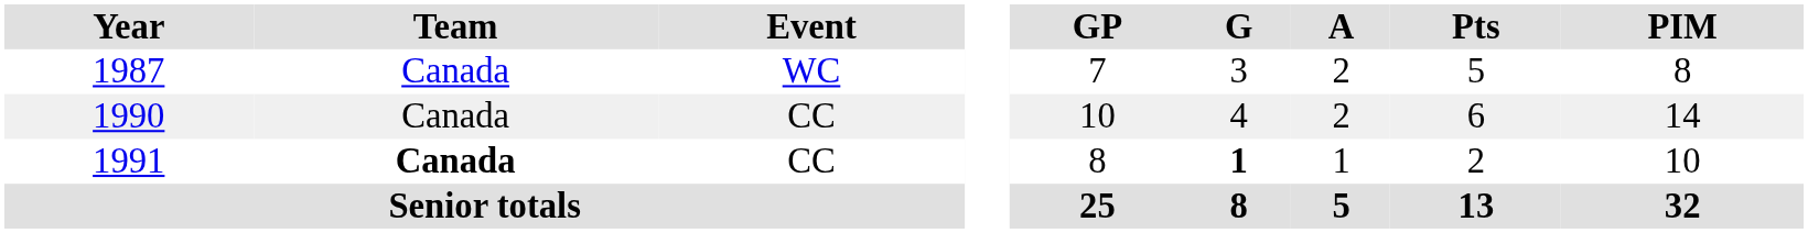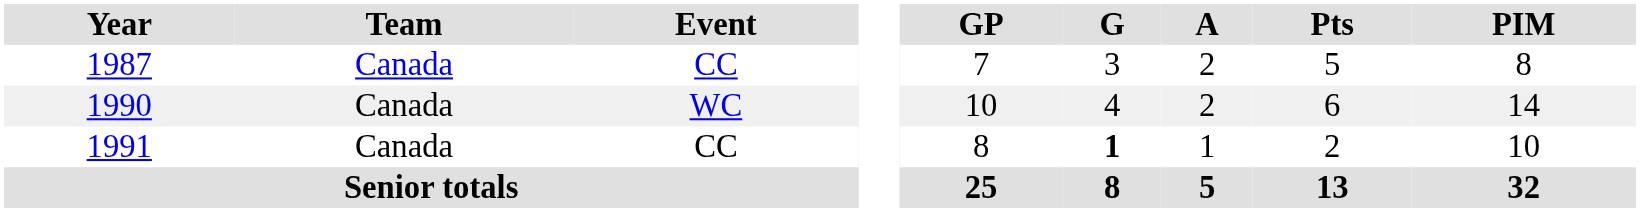1987 | Event: WC -> CC
1990 | Event: CC -> WC
1991 | Team: bold -> normal
